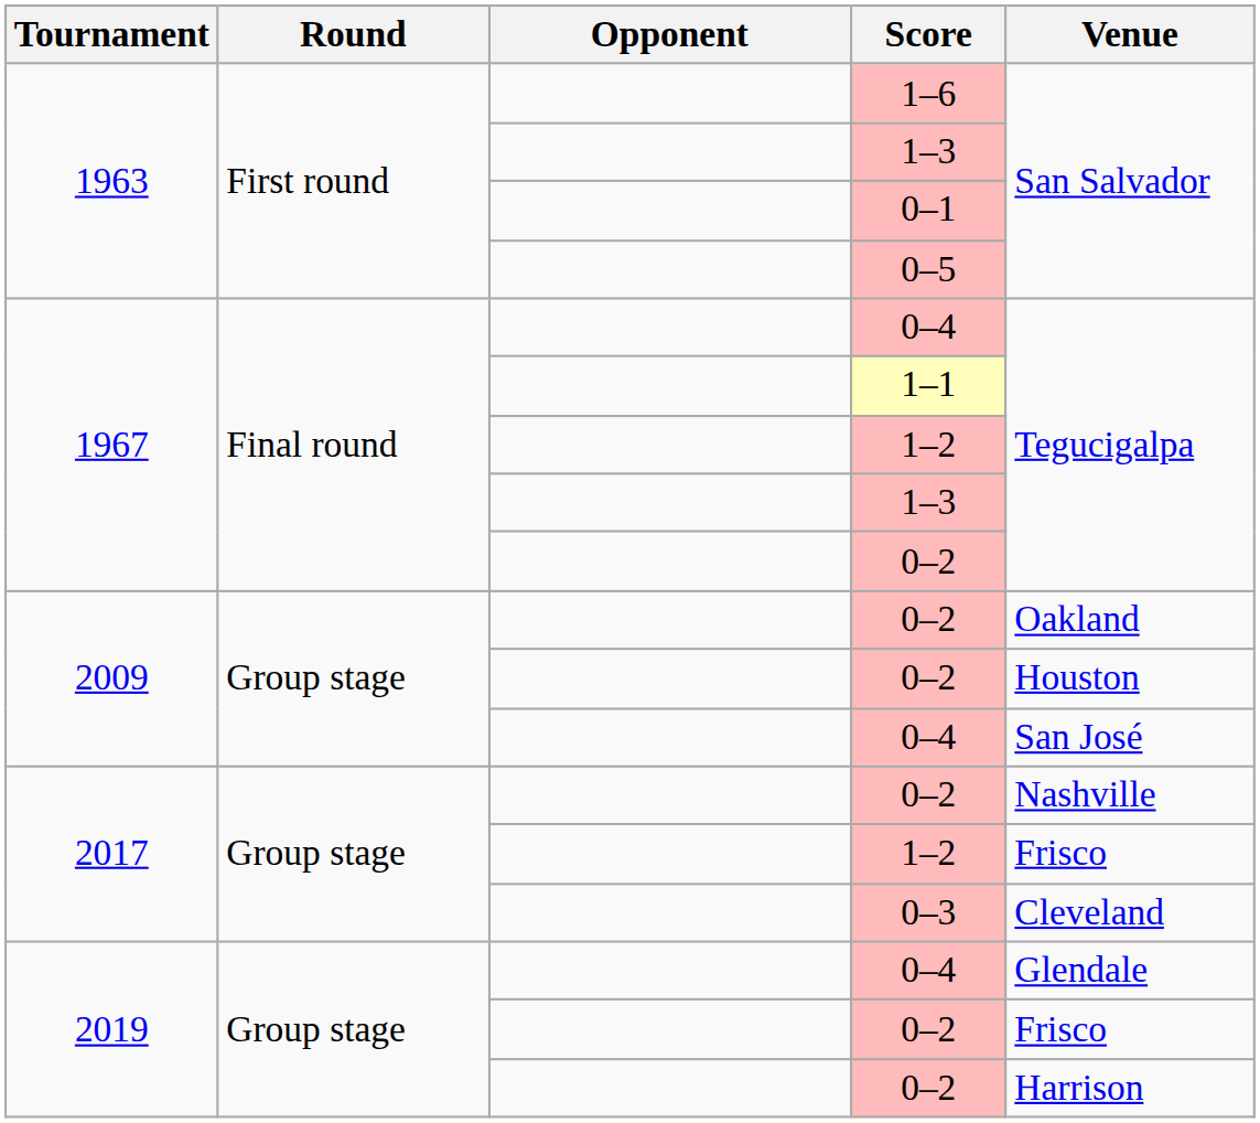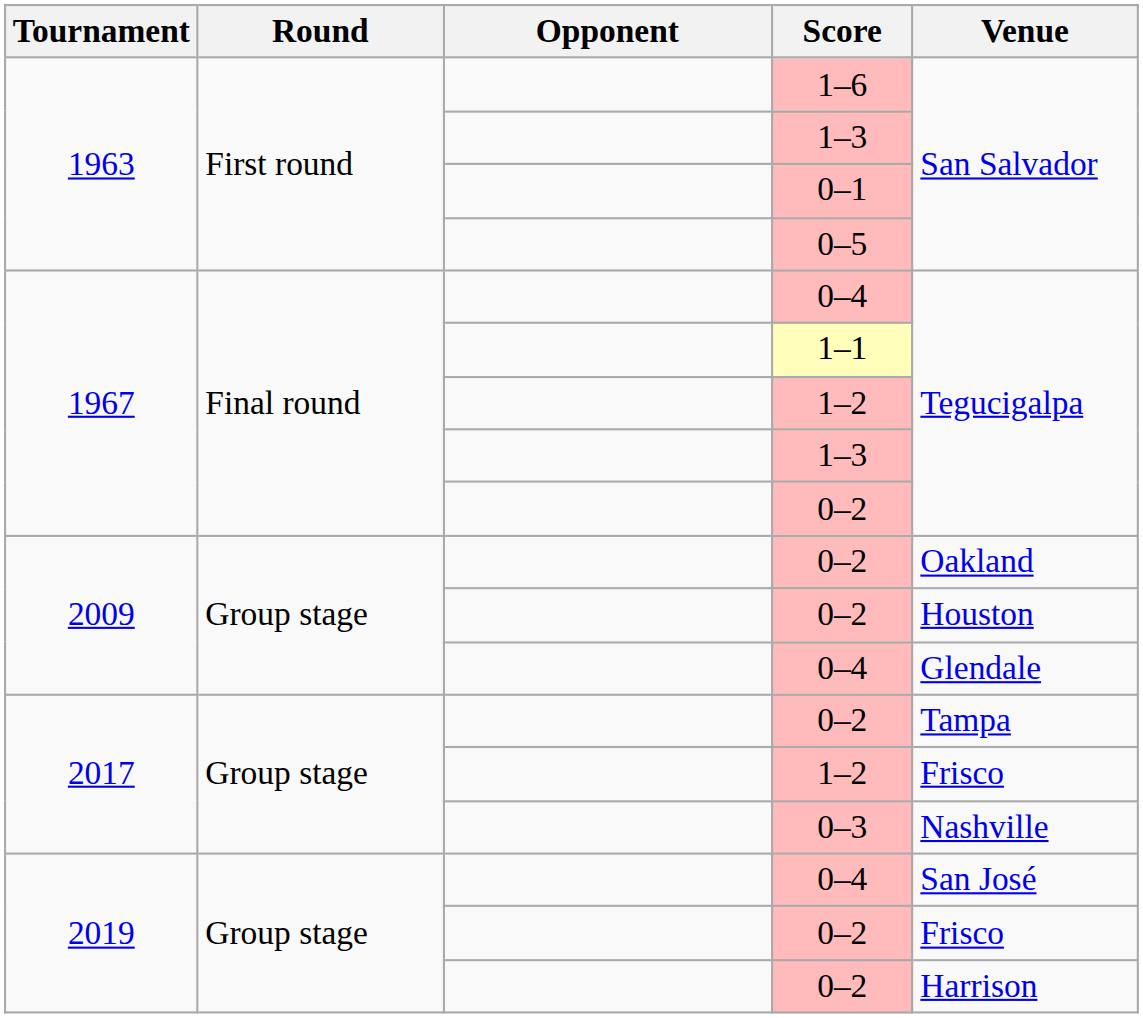2009 / 0–4 | Venue: San José -> Glendale
2017 / 0–2 | Venue: Nashville -> Tampa
0–3 | Venue: Cleveland -> Nashville
2019 / 0–4 | Venue: Glendale -> San José
